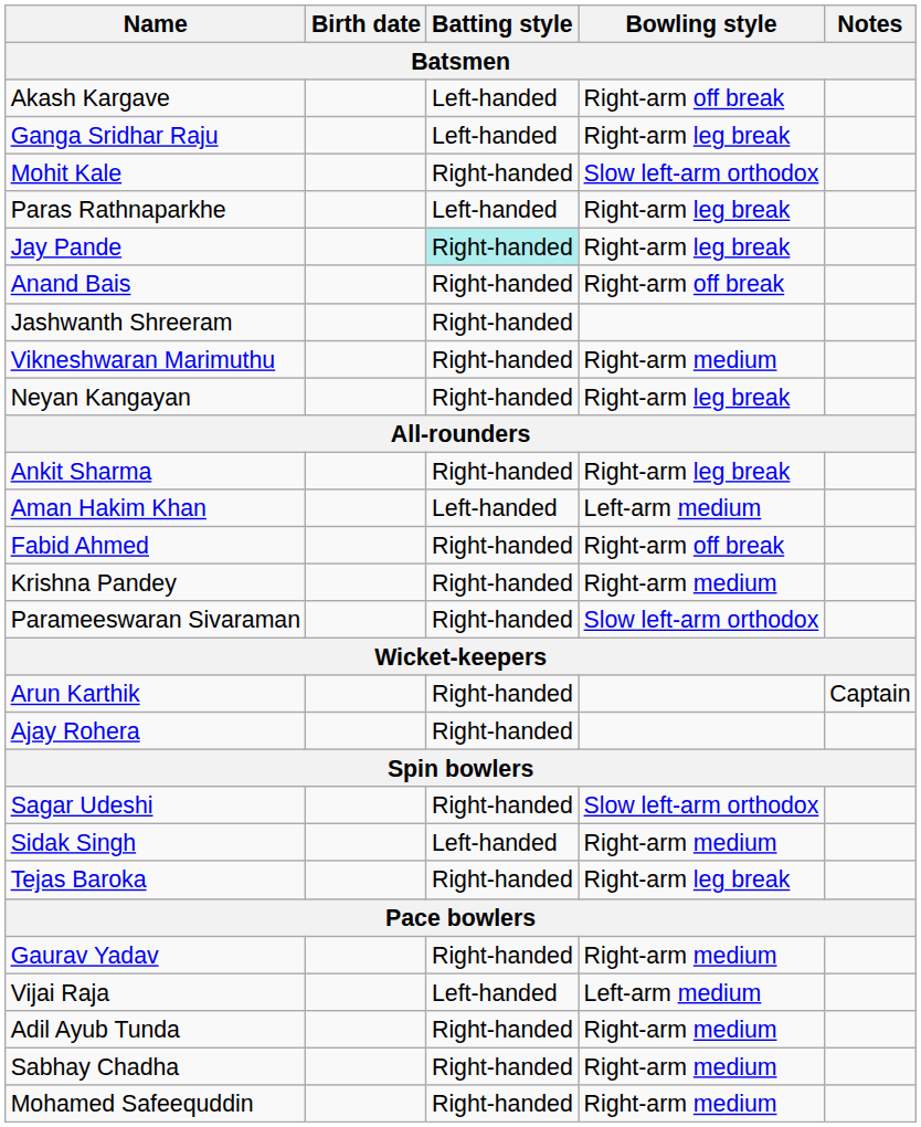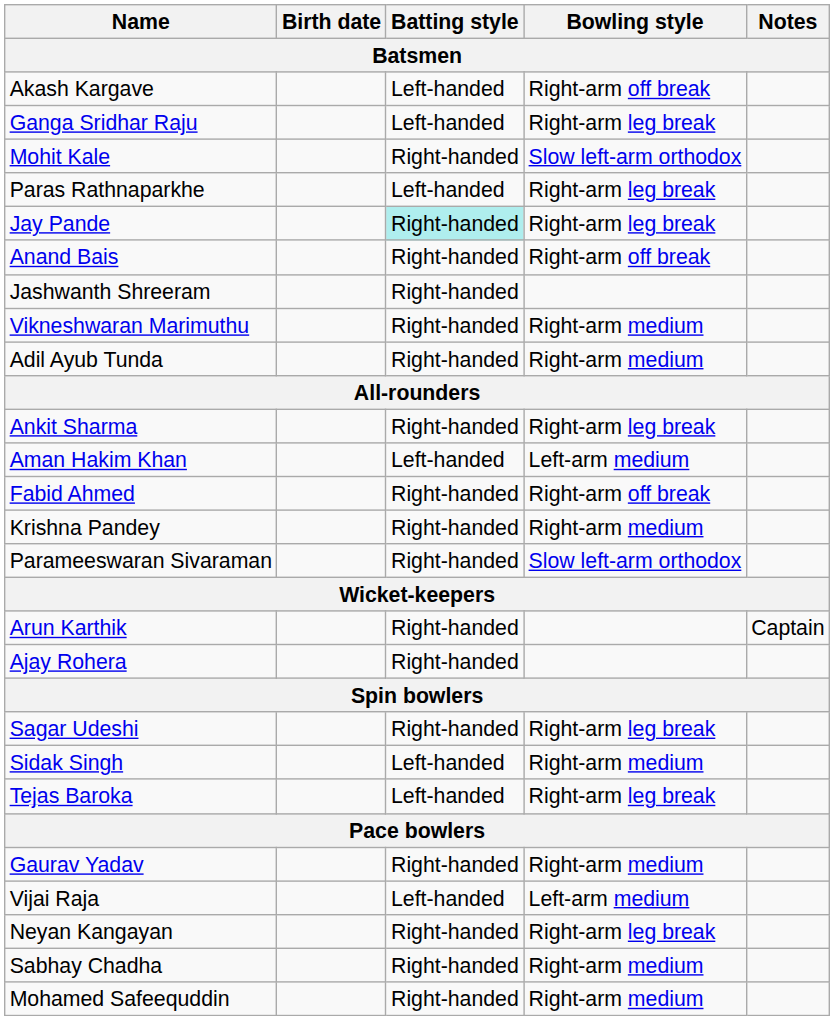rows swapped: Neyan Kangayan <-> Adil Ayub Tunda
Sagar Udeshi | Bowling style: Slow left-arm orthodox -> Right-arm leg break
Tejas Baroka | Batting style: Right-handed -> Left-handed
